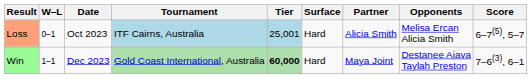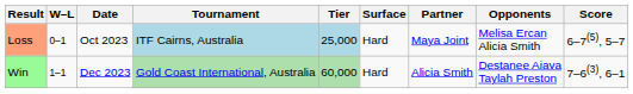Loss | Tier: 25,001 -> 25,000
Loss | Partner: Alicia Smith -> Maya Joint
Win | Tier: bold -> normal
Win | Partner: Maya Joint -> Alicia Smith
